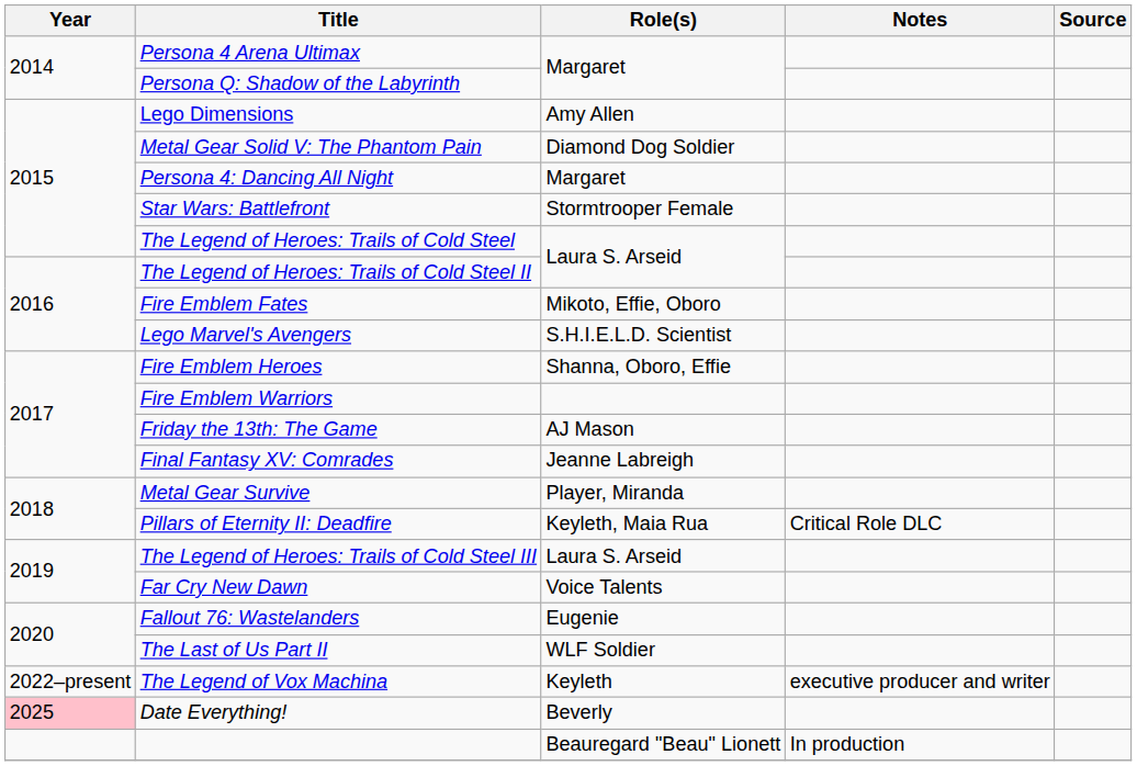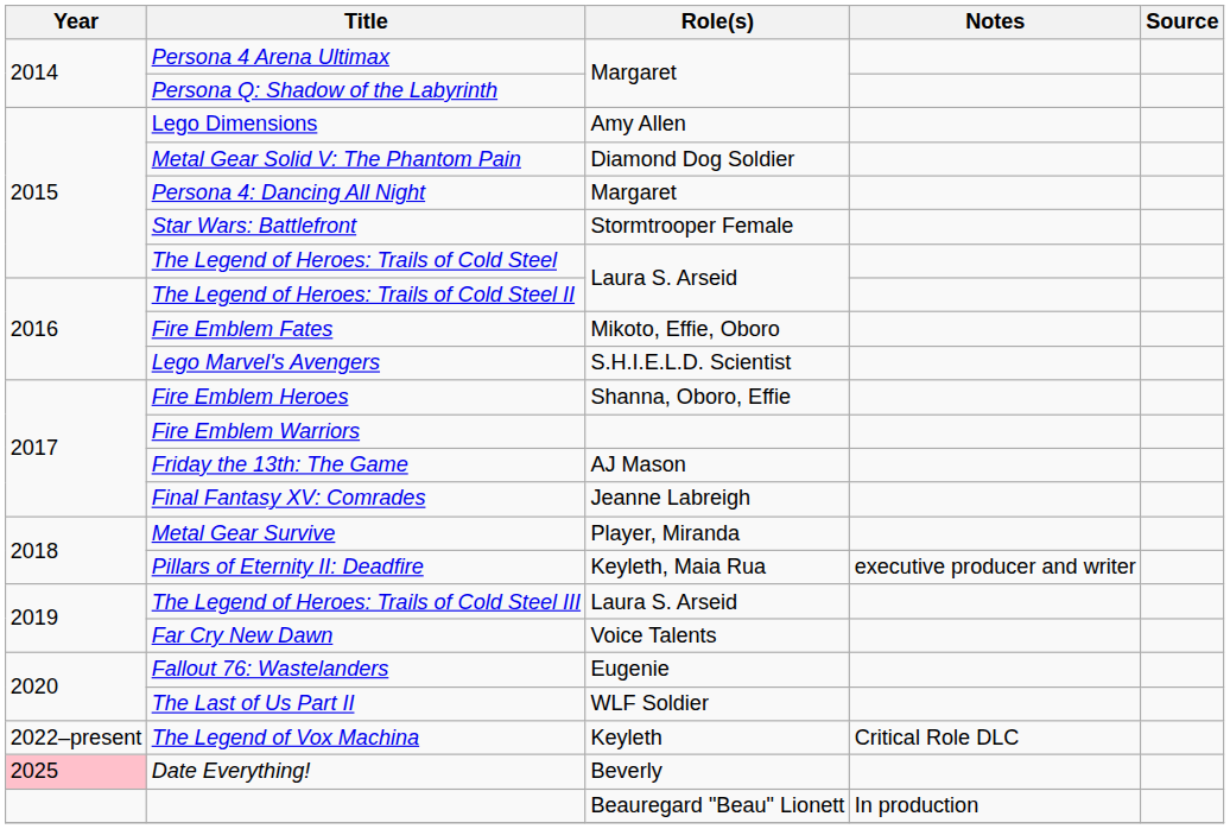Pillars of Eternity II: Deadfire | Notes: Critical Role DLC -> executive producer and writer
The Legend of Vox Machina | Notes: executive producer and writer -> Critical Role DLC
